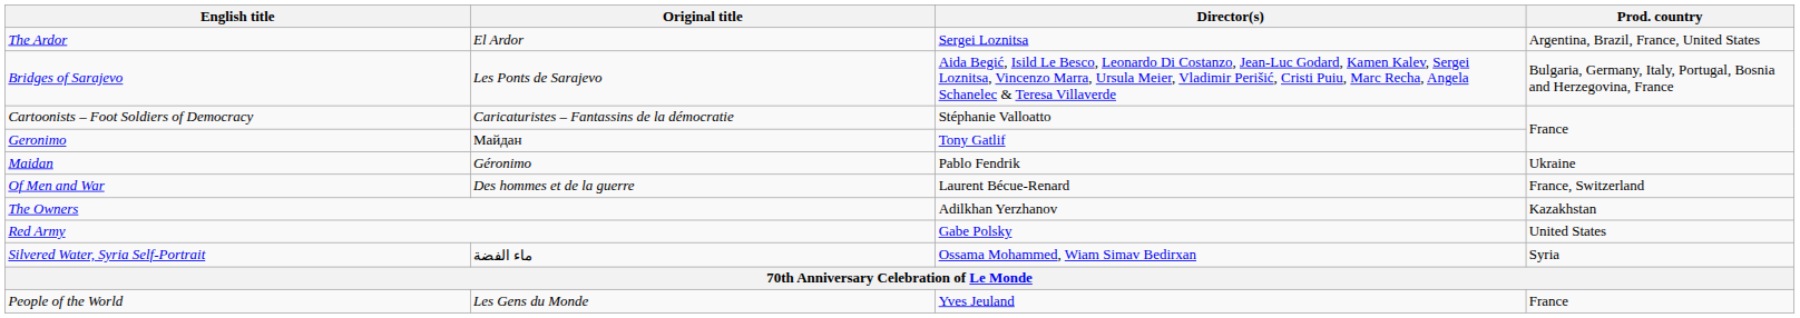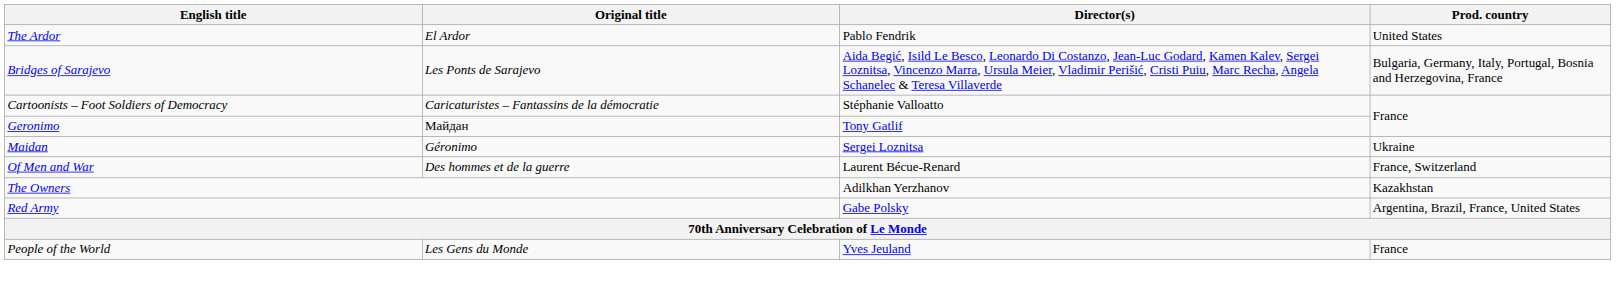The Ardor | Director(s): Sergei Loznitsa -> Pablo Fendrik
The Ardor | Prod. country: Argentina, Brazil, France, United States -> United States
Maidan | Director(s): Pablo Fendrik -> Sergei Loznitsa
Red Army | Prod. country: United States -> Argentina, Brazil, France, United States
- row: Silvered Water, Syria Self-Portrait | ماء الفضة | Ossama Mohammed, Wiam Simav Bedirxan | Syria
